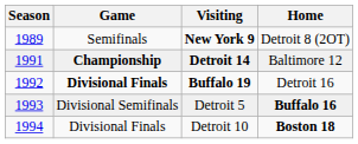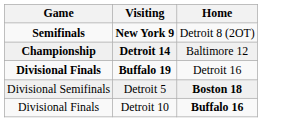- column: Season | 1989 | 1991 | 1992 | 1993 | 1994
New York 9 | Game: normal -> bold
Detroit 5 | Home: Buffalo 16 -> Boston 18
Detroit 10 | Home: Boston 18 -> Buffalo 16
